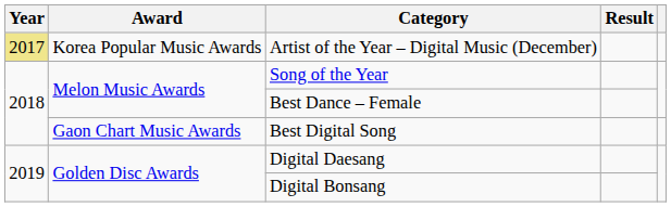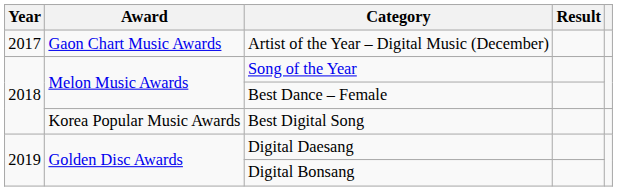Artist of the Year – Digital Music (December) | Year: khaki background -> no background
Artist of the Year – Digital Music (December) | Award: Korea Popular Music Awards -> Gaon Chart Music Awards
Best Digital Song | Award: Gaon Chart Music Awards -> Korea Popular Music Awards
